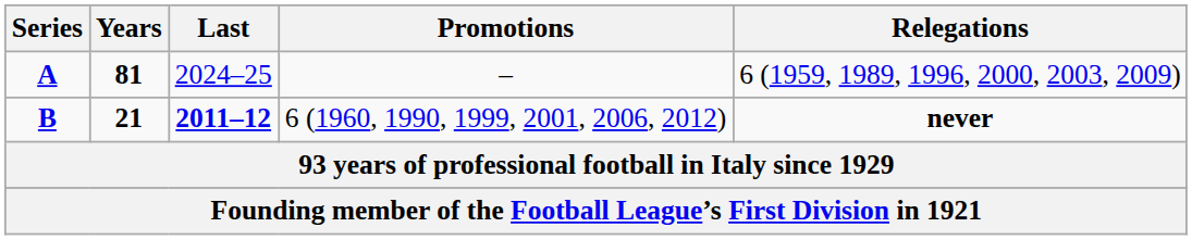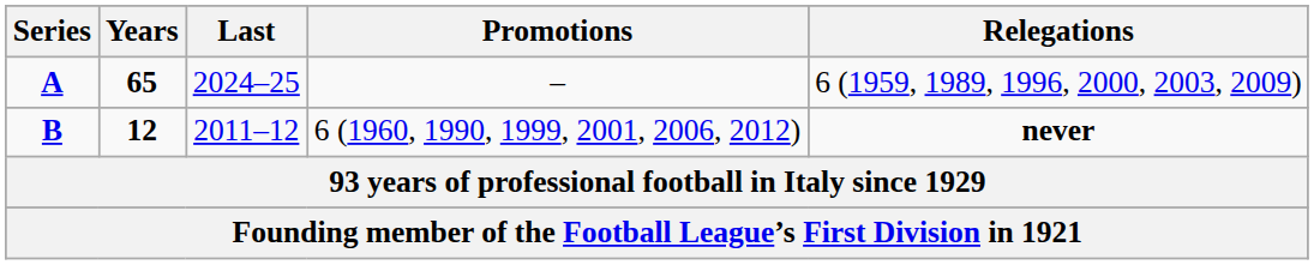A | Years: 81 -> 65
B | Years: 21 -> 12
B | Last: bold -> normal
